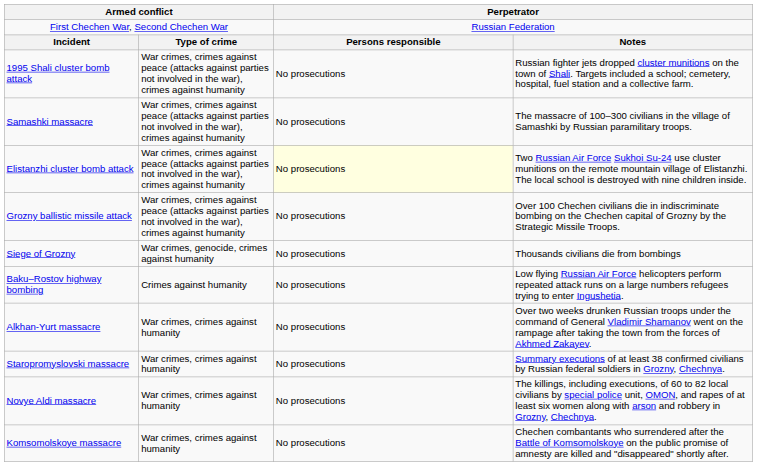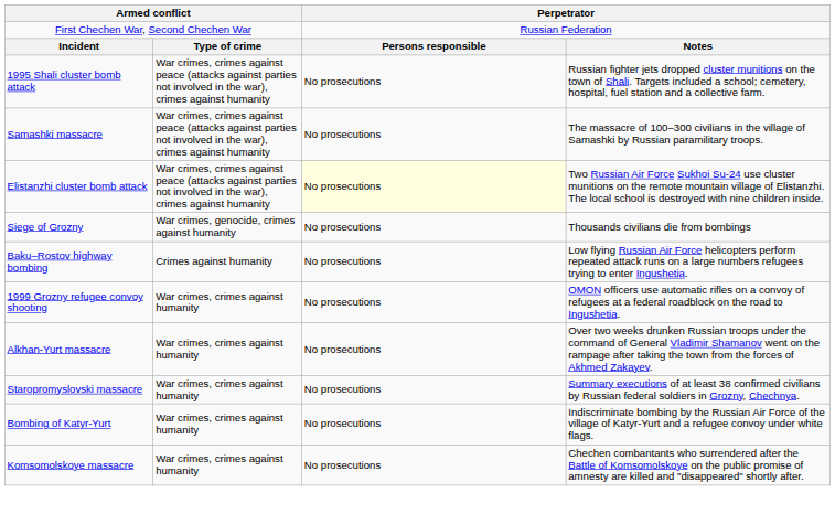- row: Grozny ballistic missile attack | War crimes, crimes against peace (attacks against parties not involved in the war), crimes against humanity | No prosecutions | Over 100 Chechen civilians die in indiscriminate bombing on the Chechen capital of Grozny by the Strategic Missile Troops.
+ row: 1999 Grozny refugee convoy shooting | War crimes, crimes against humanity | No prosecutions | OMON officers use automatic rifles on a convoy of refugees at a federal roadblock on the road to Ingushetia.
+ row: Bombing of Katyr-Yurt | War crimes, crimes against humanity | No prosecutions | Indiscriminate bombing by the Russian Air Force of the village of Katyr-Yurt and a refugee convoy under white flags.
- row: Novye Aldi massacre | War crimes, crimes against humanity | No prosecutions | The killings, including executions, of 60 to 82 local civilians by special police unit, OMON, and rapes of at least six women along with arson and robbery in Grozny, Chechnya.
